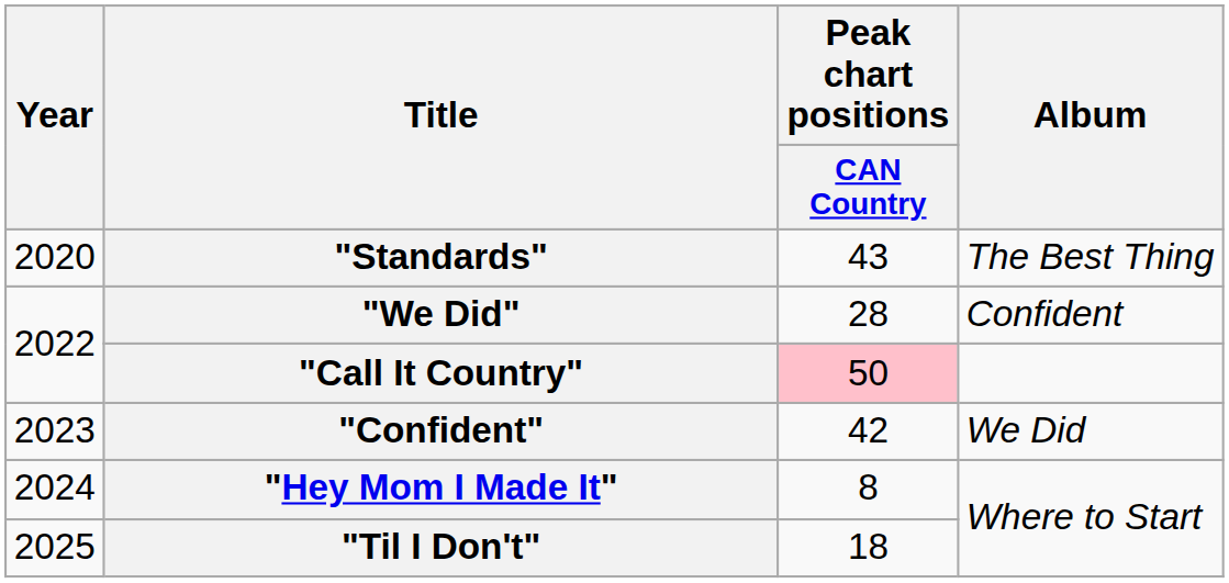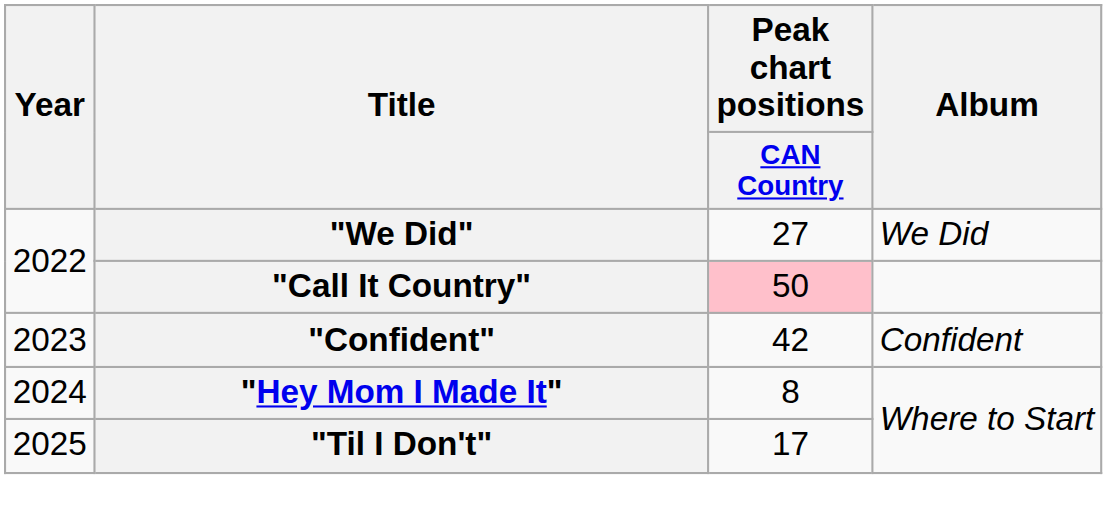- row: 2020 | "Standards" | 43 | The Best Thing
"We Did" | Peak chart positions / CAN Country: 28 -> 27
"We Did" | Album: Confident -> We Did
"Confident" | Album: We Did -> Confident
"Til I Don't" | Peak chart positions / CAN Country: 18 -> 17
